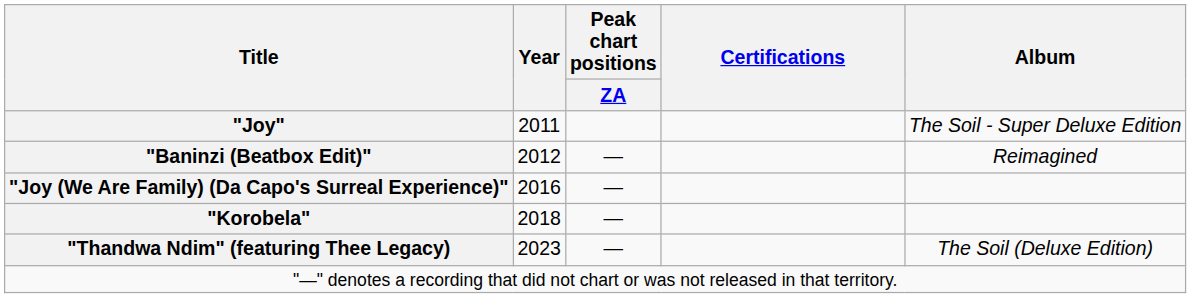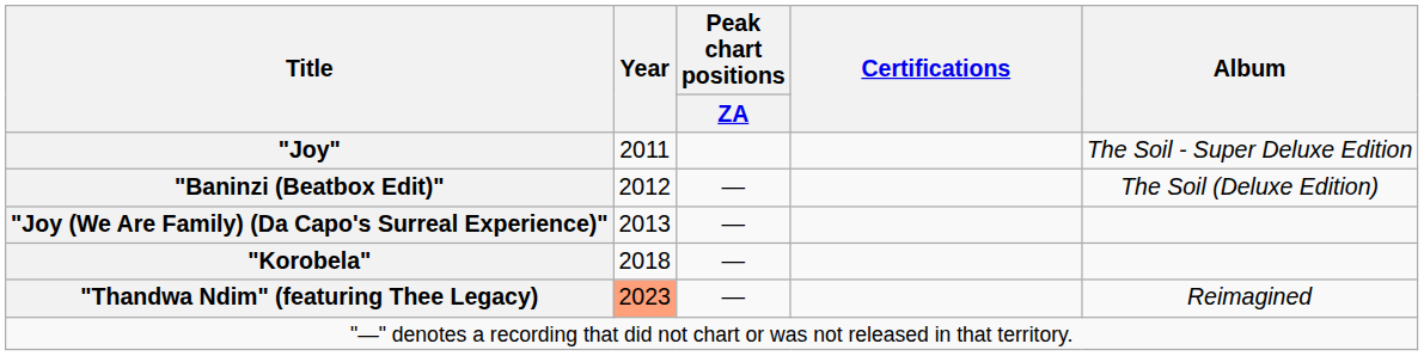"Baninzi (Beatbox Edit)" | Album: Reimagined -> The Soil (Deluxe Edition)
"Joy (We Are Family) (Da Capo's Surreal Experience)" | Year: 2016 -> 2013
"Thandwa Ndim" (featuring Thee Legacy) | Year: no background -> lightsalmon background
"Thandwa Ndim" (featuring Thee Legacy) | Album: The Soil (Deluxe Edition) -> Reimagined
